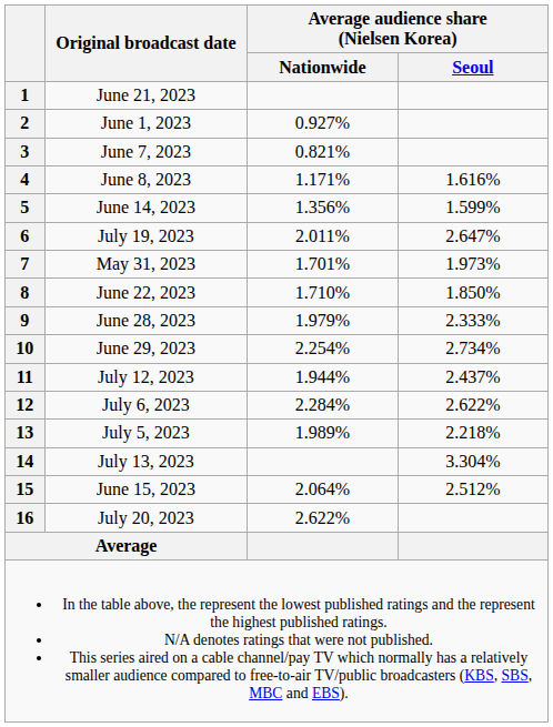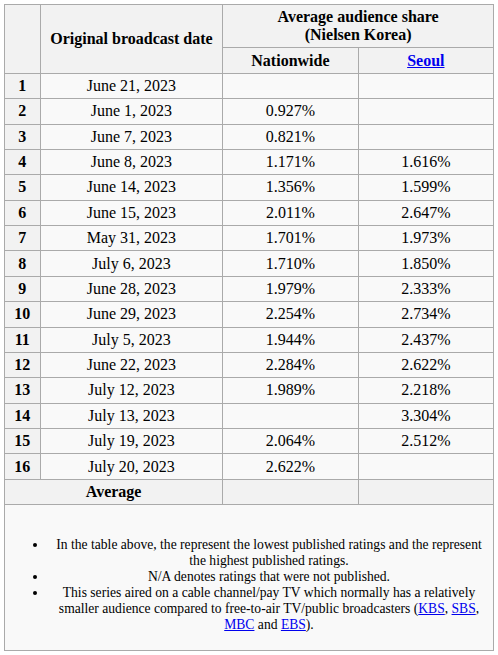6 | Original broadcast date: July 19, 2023 -> June 15, 2023
8 | Original broadcast date: June 22, 2023 -> July 6, 2023
11 | Original broadcast date: July 12, 2023 -> July 5, 2023
12 | Original broadcast date: July 6, 2023 -> June 22, 2023
13 | Original broadcast date: July 5, 2023 -> July 12, 2023
15 | Original broadcast date: June 15, 2023 -> July 19, 2023
